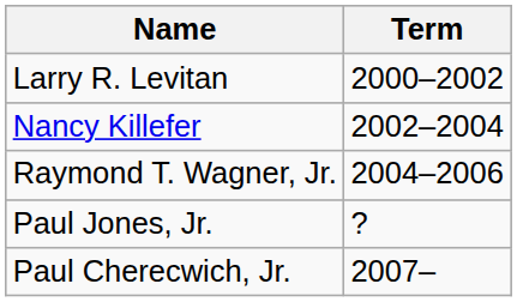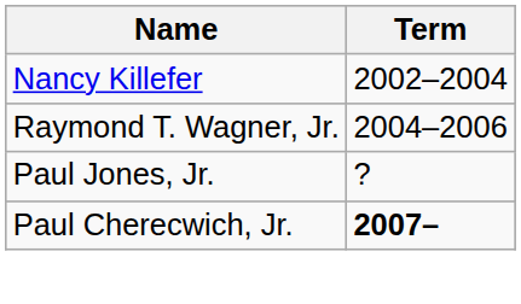- row: Larry R. Levitan | 2000–2002
Paul Cherecwich, Jr. | Term: normal -> bold
